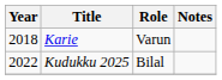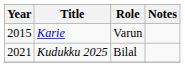Karie | Year: 2018 -> 2015
Kudukku 2025 | Year: 2022 -> 2021
